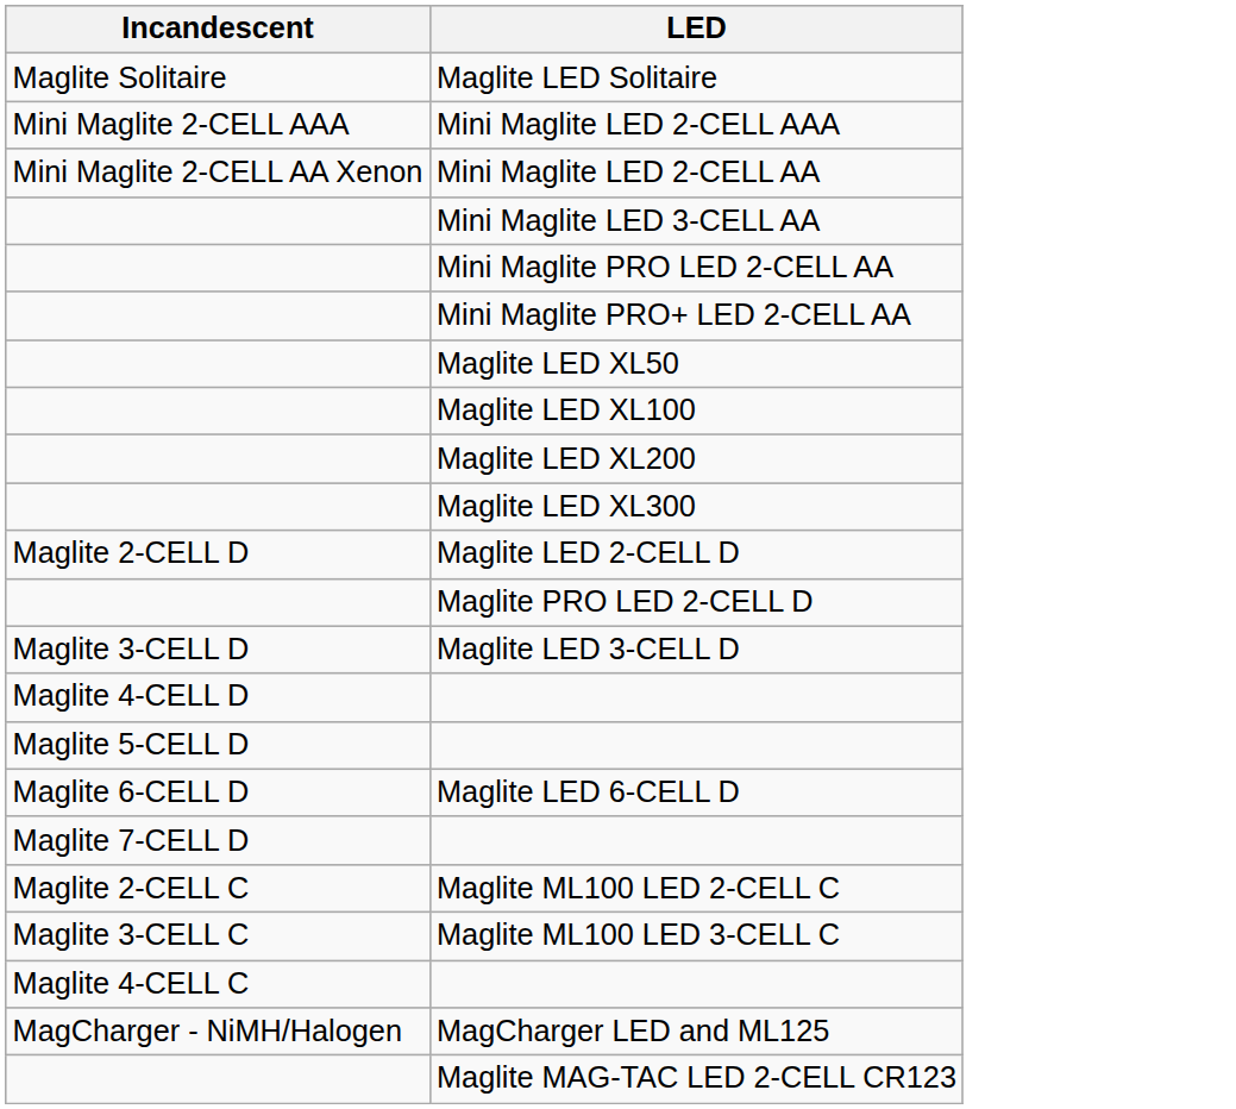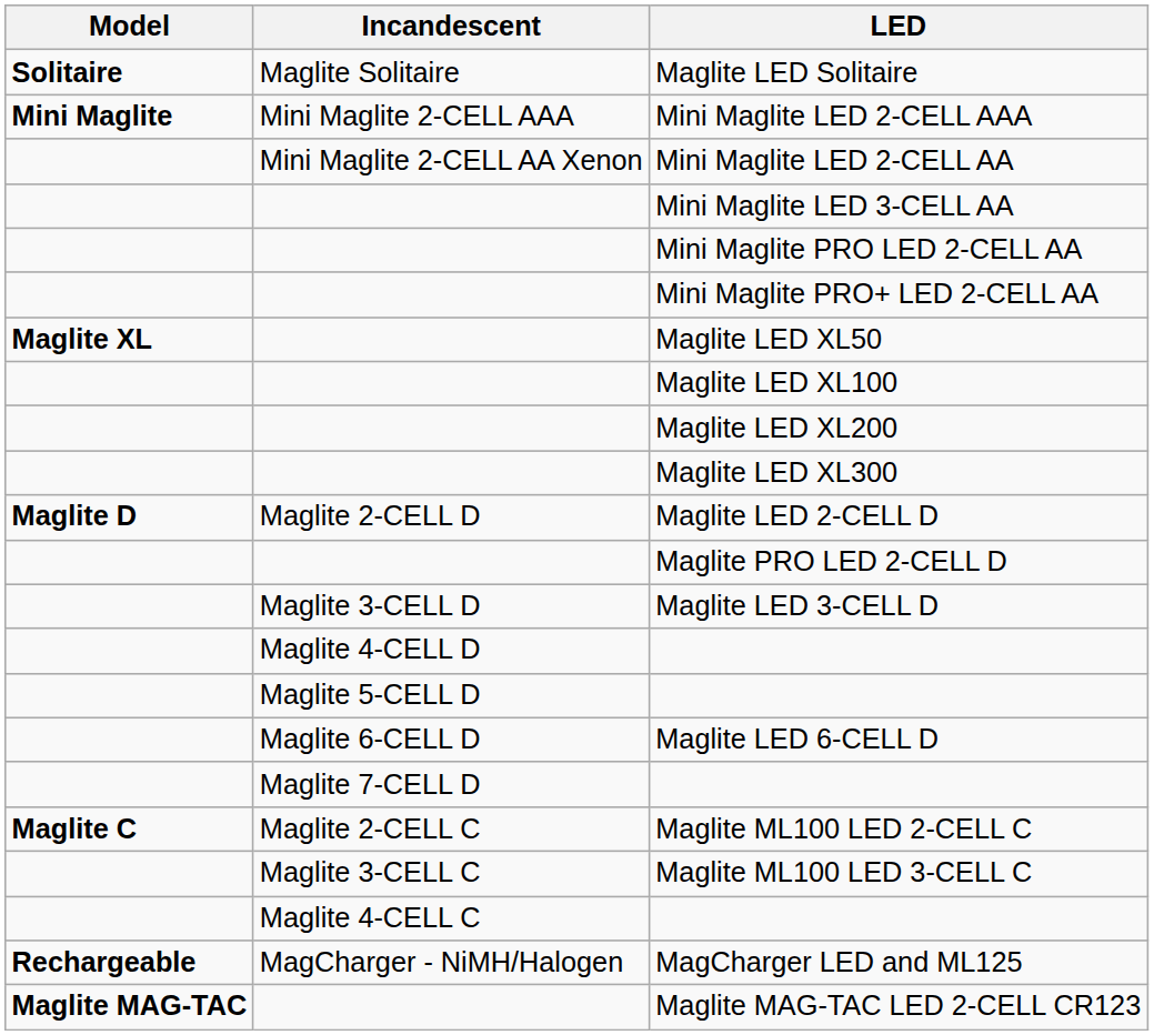+ column: Model | Solitaire | Mini Maglite | Maglite XL | Maglite D | Maglite C | Rechargeable | Maglite MAG-TAC
